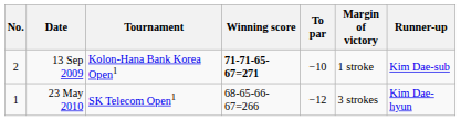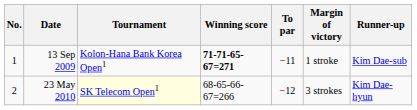13 Sep 2009 | No.: 2 -> 1
13 Sep 2009 | To par: −10 -> −11
23 May 2010 | No.: 1 -> 2
23 May 2010 | Tournament: no background -> lightyellow background
